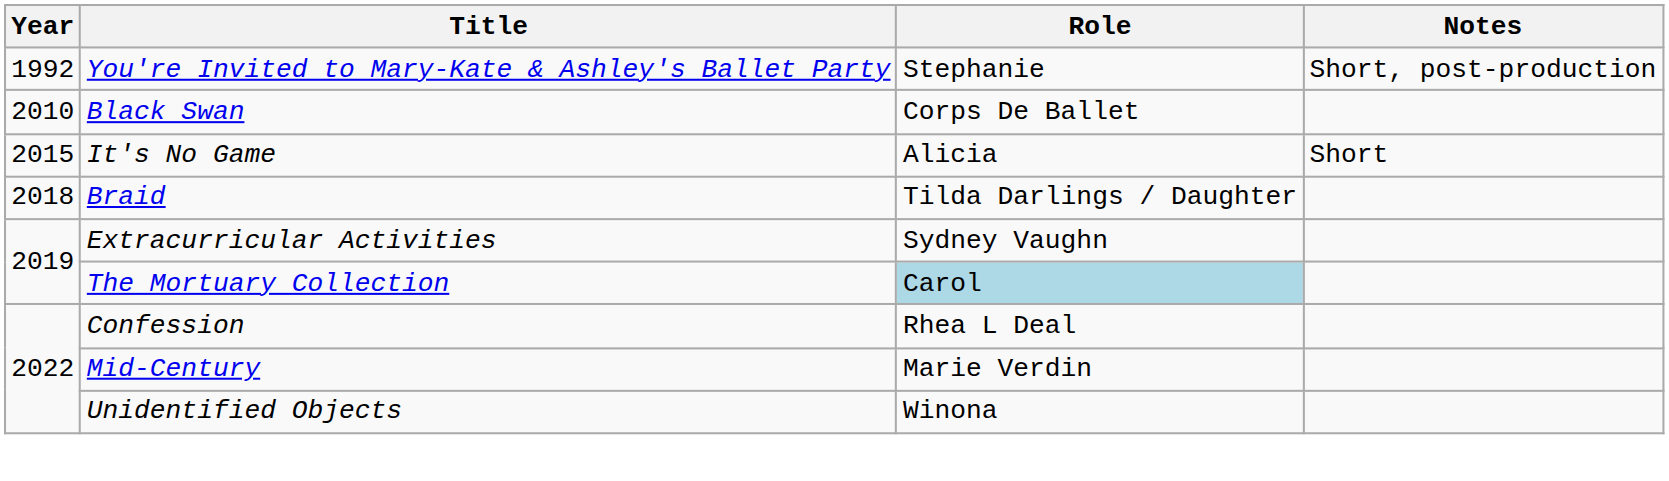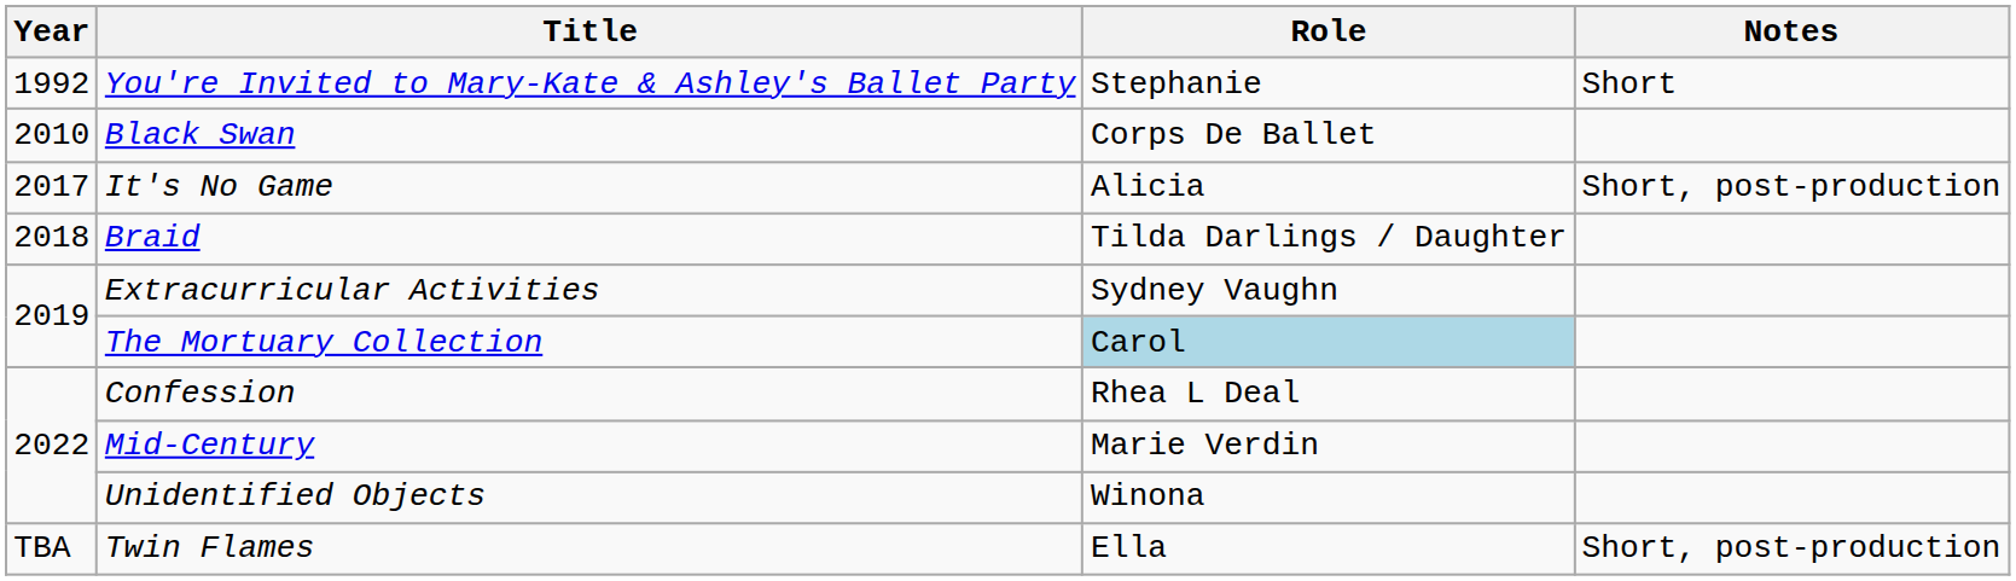You're Invited to Mary-Kate & Ashley's Ballet Party | Notes: Short, post-production -> Short
It's No Game | Year: 2015 -> 2017
It's No Game | Notes: Short -> Short, post-production
+ row: TBA | Twin Flames | Ella | Short, post-production
